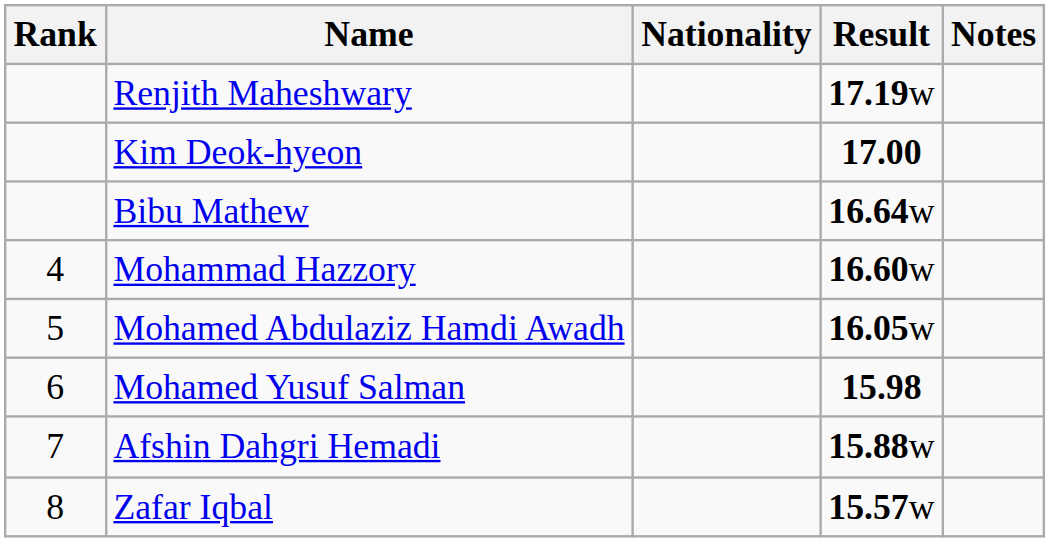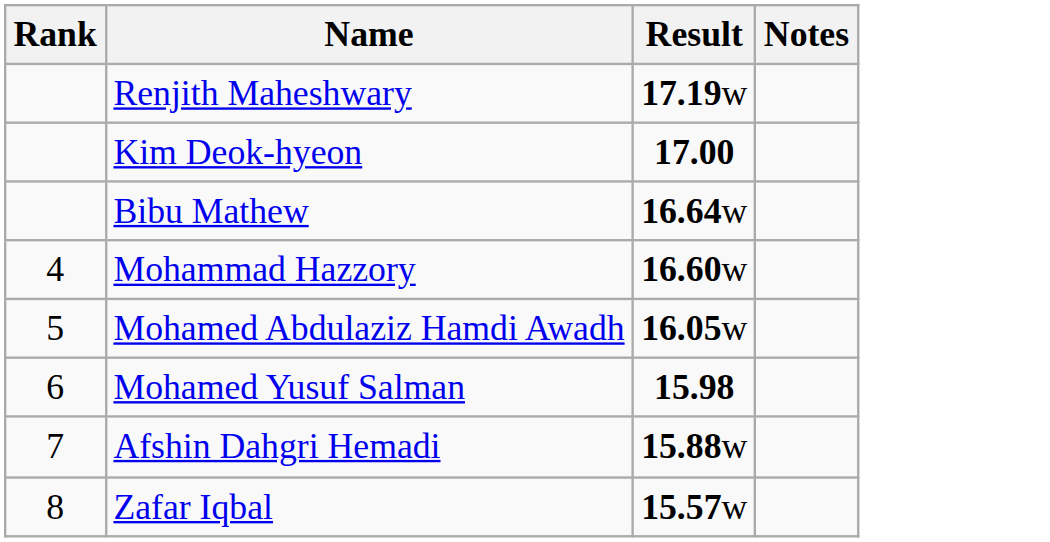- column: Nationality
